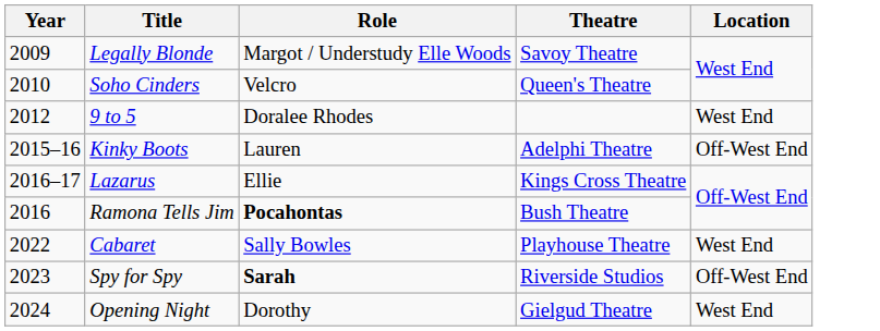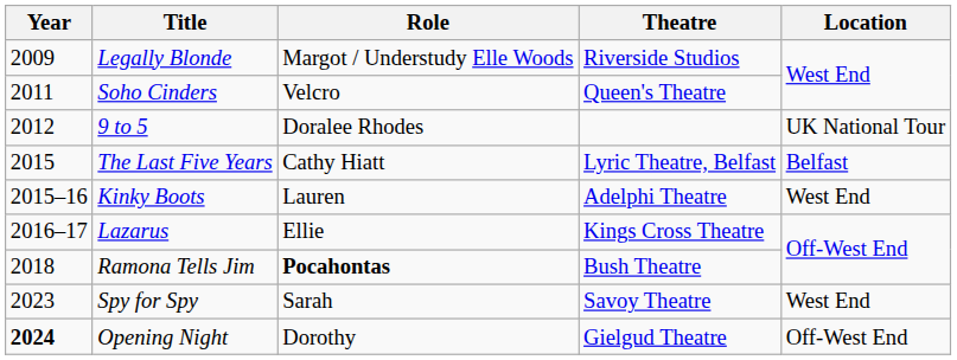Legally Blonde | Theatre: Savoy Theatre -> Riverside Studios
Soho Cinders | Year: 2010 -> 2011
9 to 5 | Location: West End -> UK National Tour
+ row: 2015 | The Last Five Years | Cathy Hiatt | Lyric Theatre, Belfast | Belfast
Kinky Boots | Location: Off-West End -> West End
Ramona Tells Jim | Year: 2016 -> 2018
- row: 2022 | Cabaret | Sally Bowles | Playhouse Theatre | West End
Spy for Spy | Role: bold -> normal
Spy for Spy | Theatre: Riverside Studios -> Savoy Theatre
Spy for Spy | Location: Off-West End -> West End
Opening Night | Year: normal -> bold
Opening Night | Location: West End -> Off-West End
